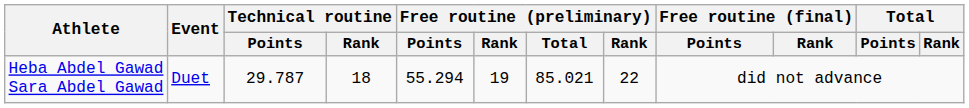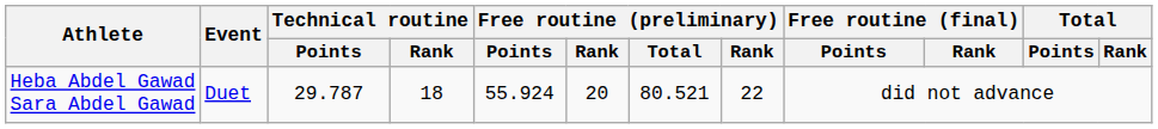Heba Abdel Gawad Sara Abdel Gawad | Free routine (preliminary) / Points: 55.294 -> 55.924
Heba Abdel Gawad Sara Abdel Gawad | column 6: 19 -> 20
Heba Abdel Gawad Sara Abdel Gawad | Free routine (preliminary) / Total: 85.021 -> 80.521
